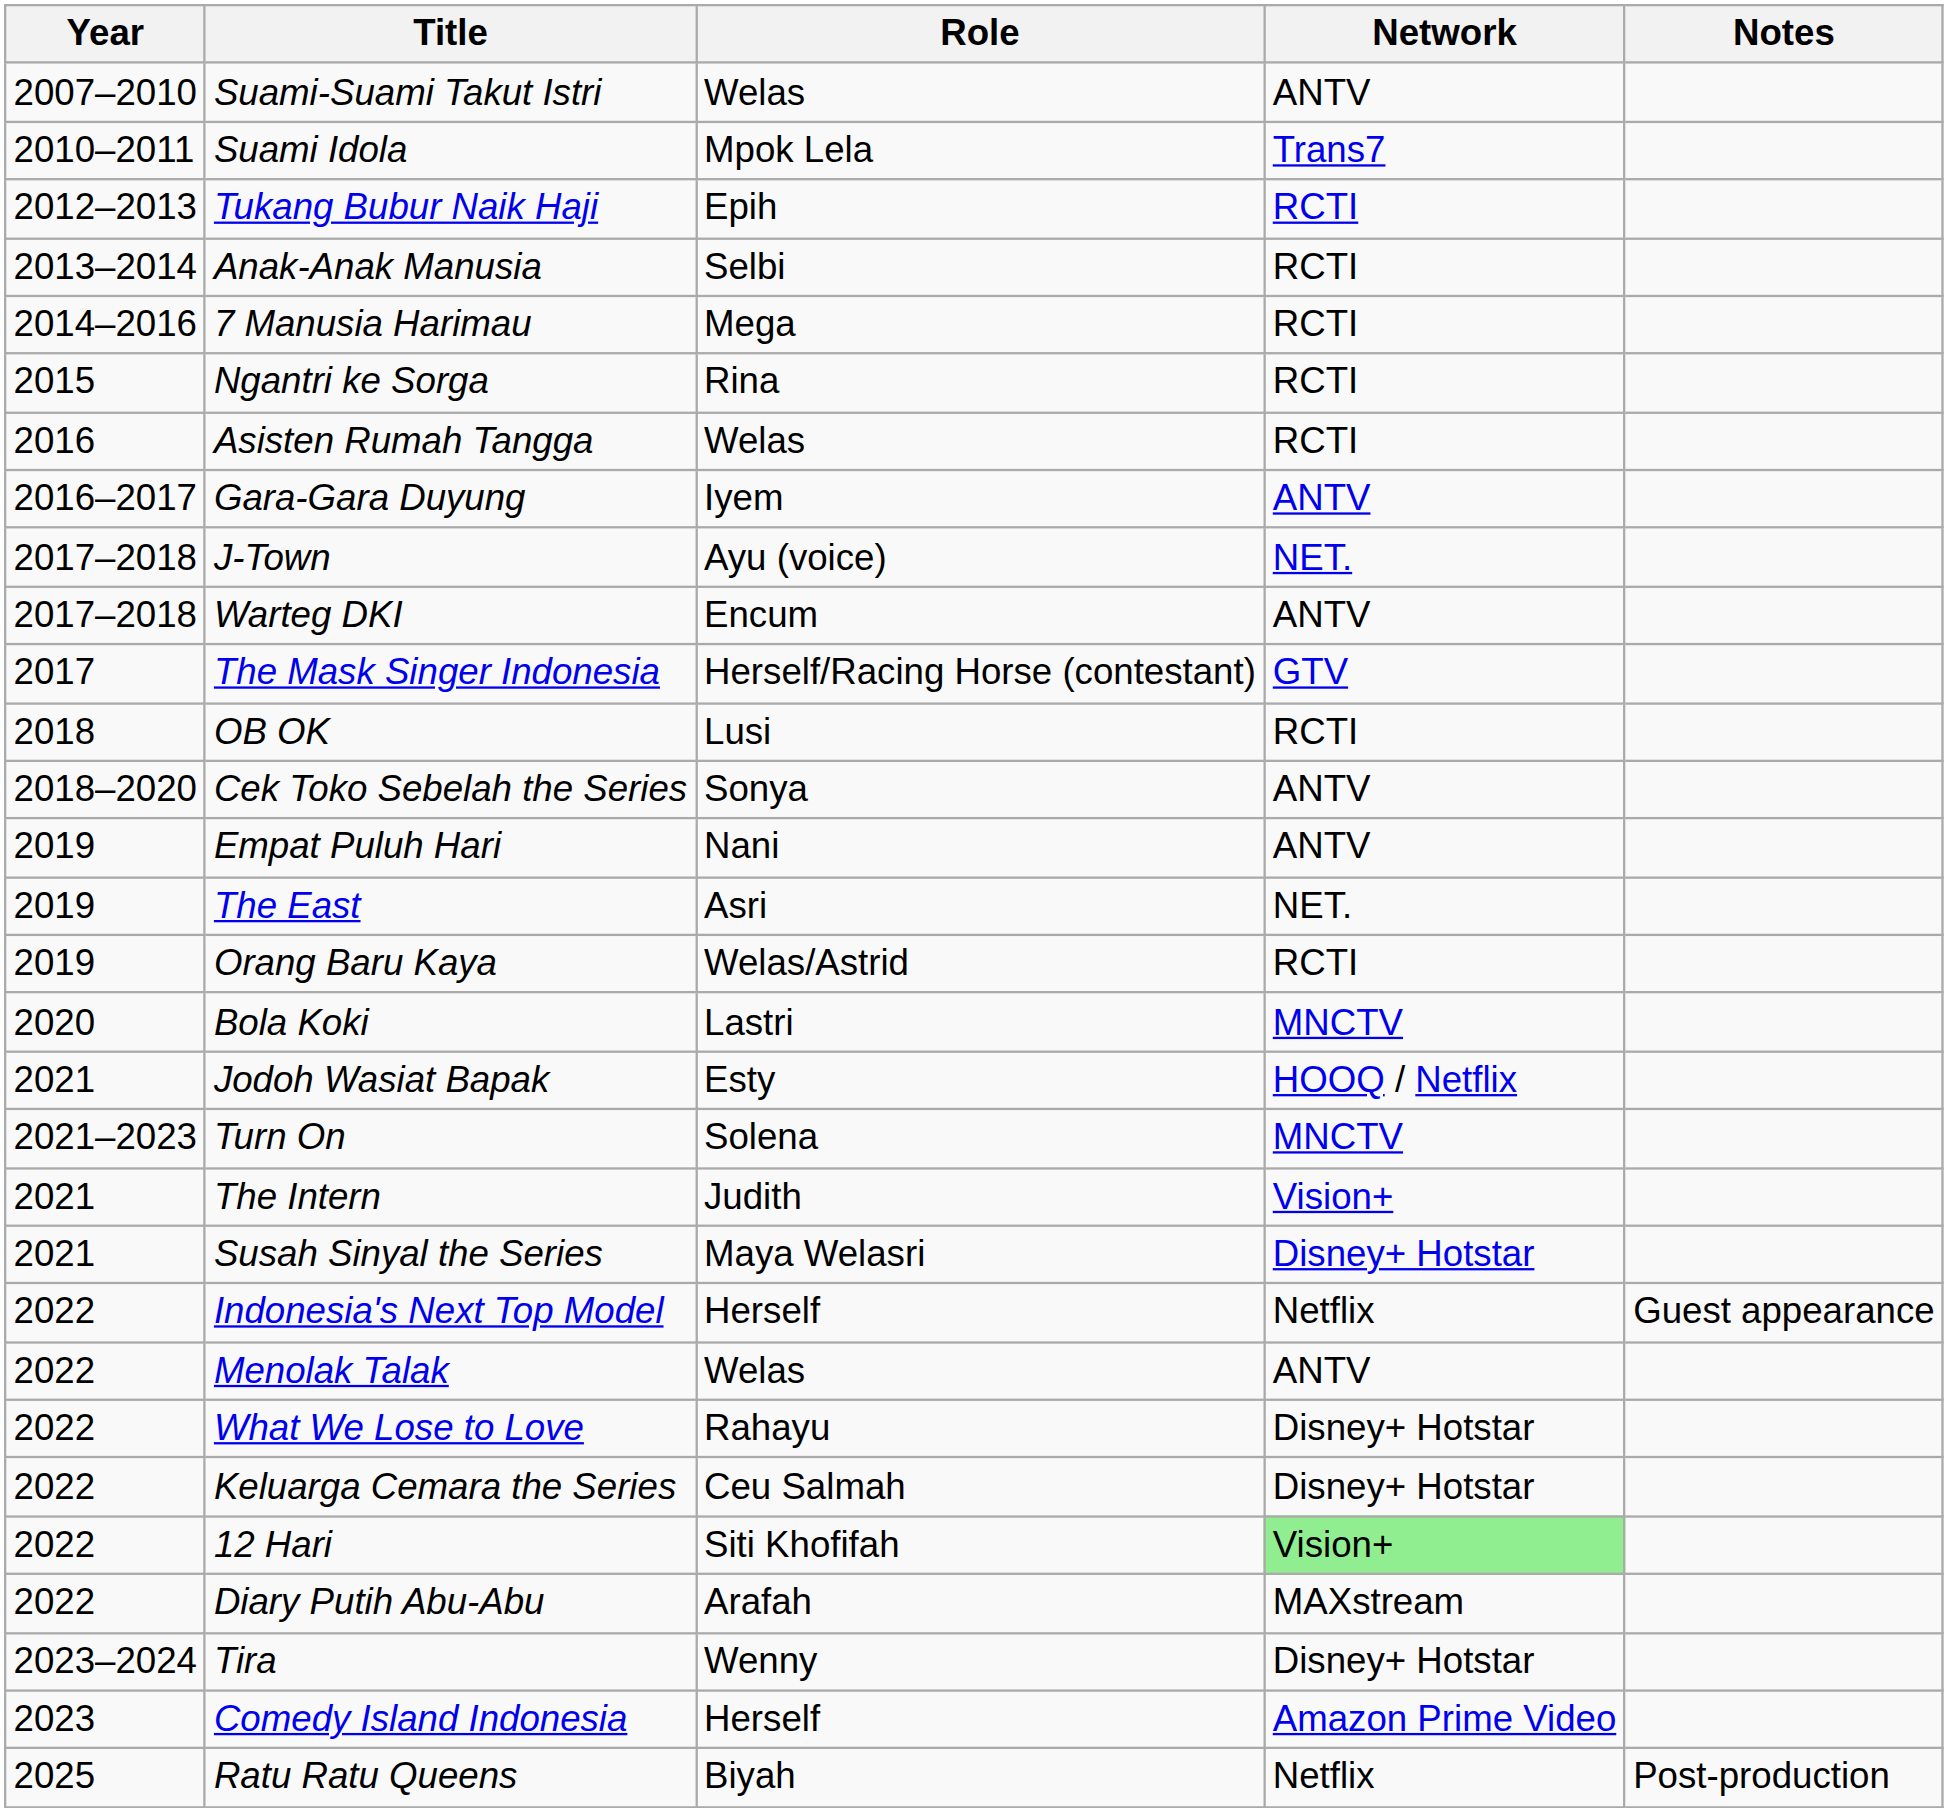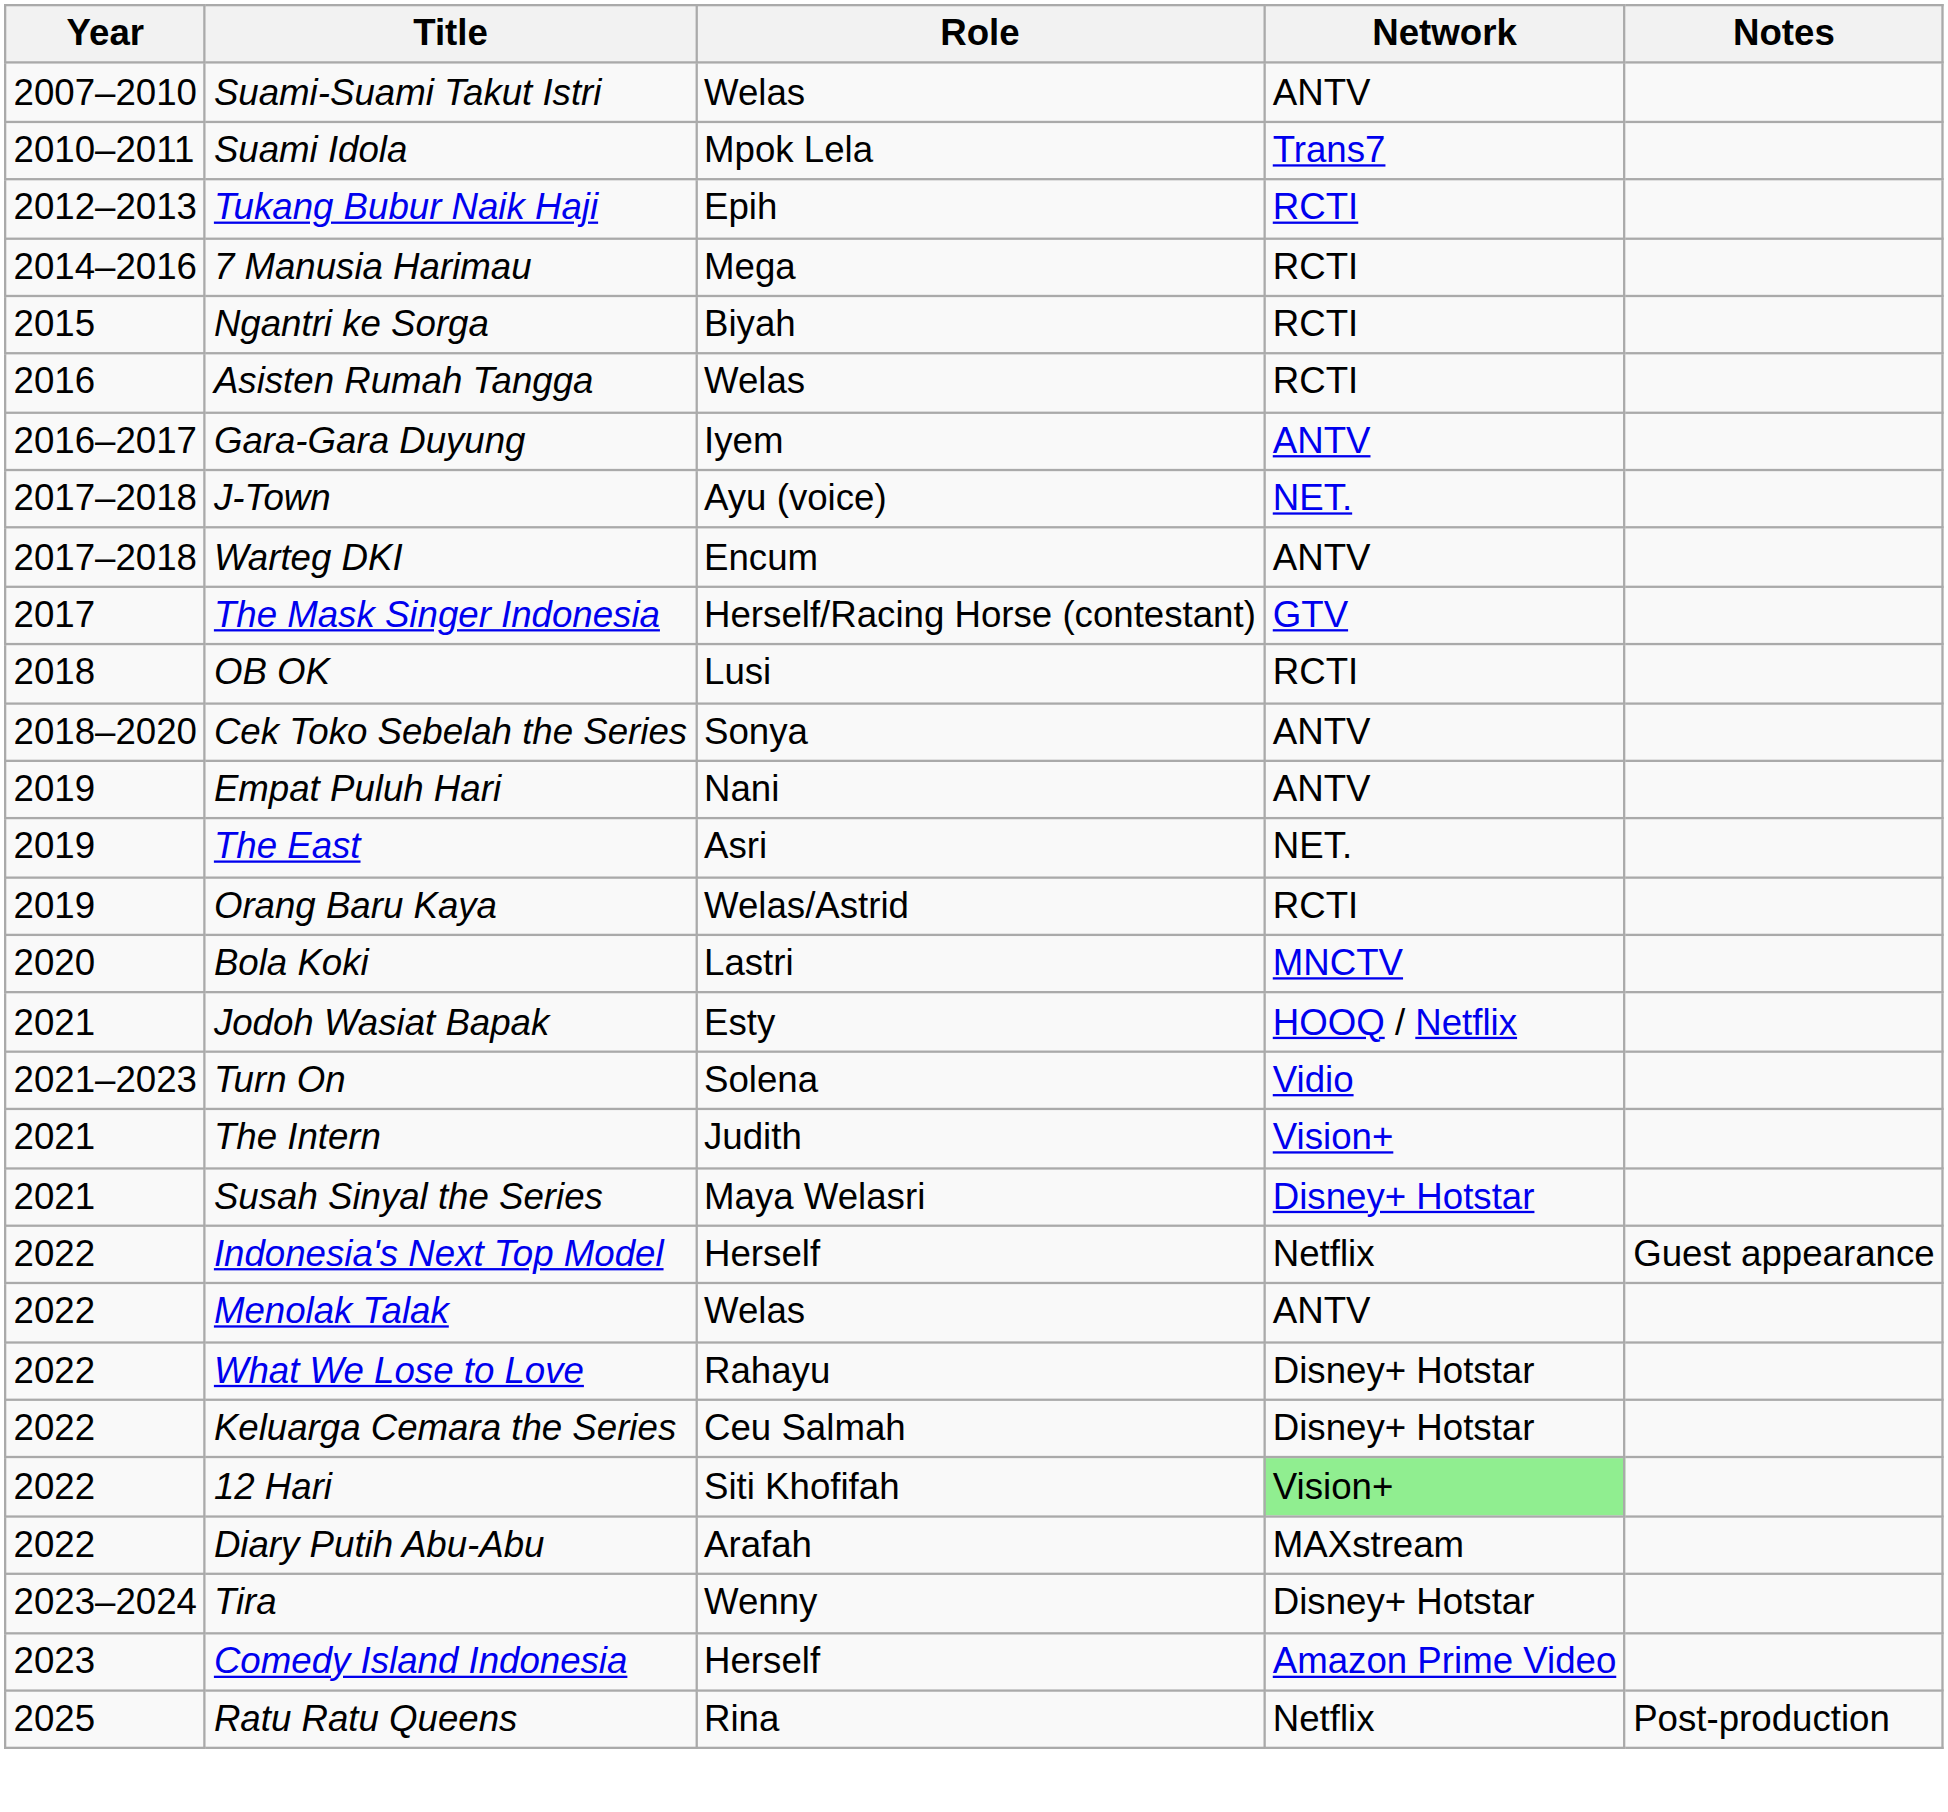- row: 2013–2014 | Anak-Anak Manusia | Selbi | RCTI
Ngantri ke Sorga | Role: Rina -> Biyah
Turn On | Network: MNCTV -> Vidio
Ratu Ratu Queens | Role: Biyah -> Rina
